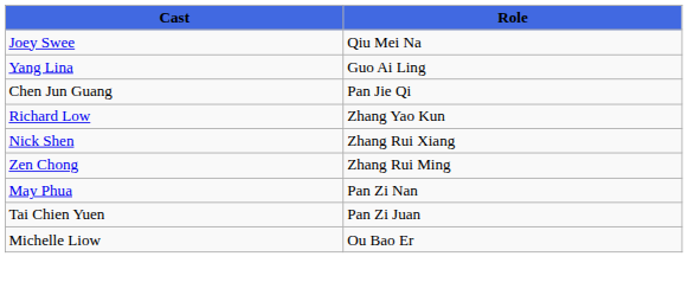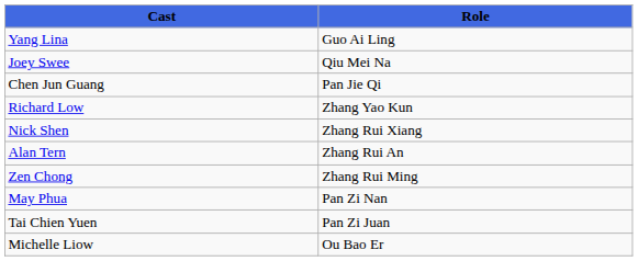rows swapped: Yang Lina <-> Joey Swee
+ row: Alan Tern | Zhang Rui An
